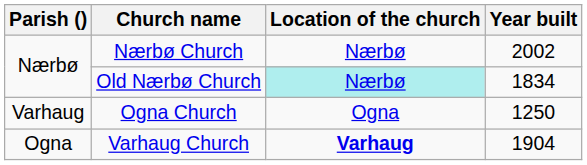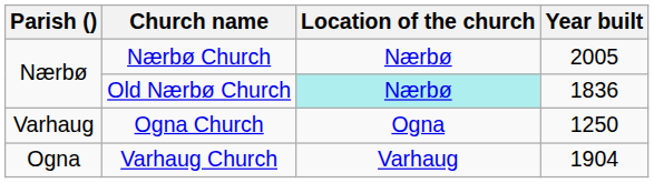Nærbø Church | Year built: 2002 -> 2005
Old Nærbø Church | Year built: 1834 -> 1836
Varhaug Church | Location of the church: bold -> normal
